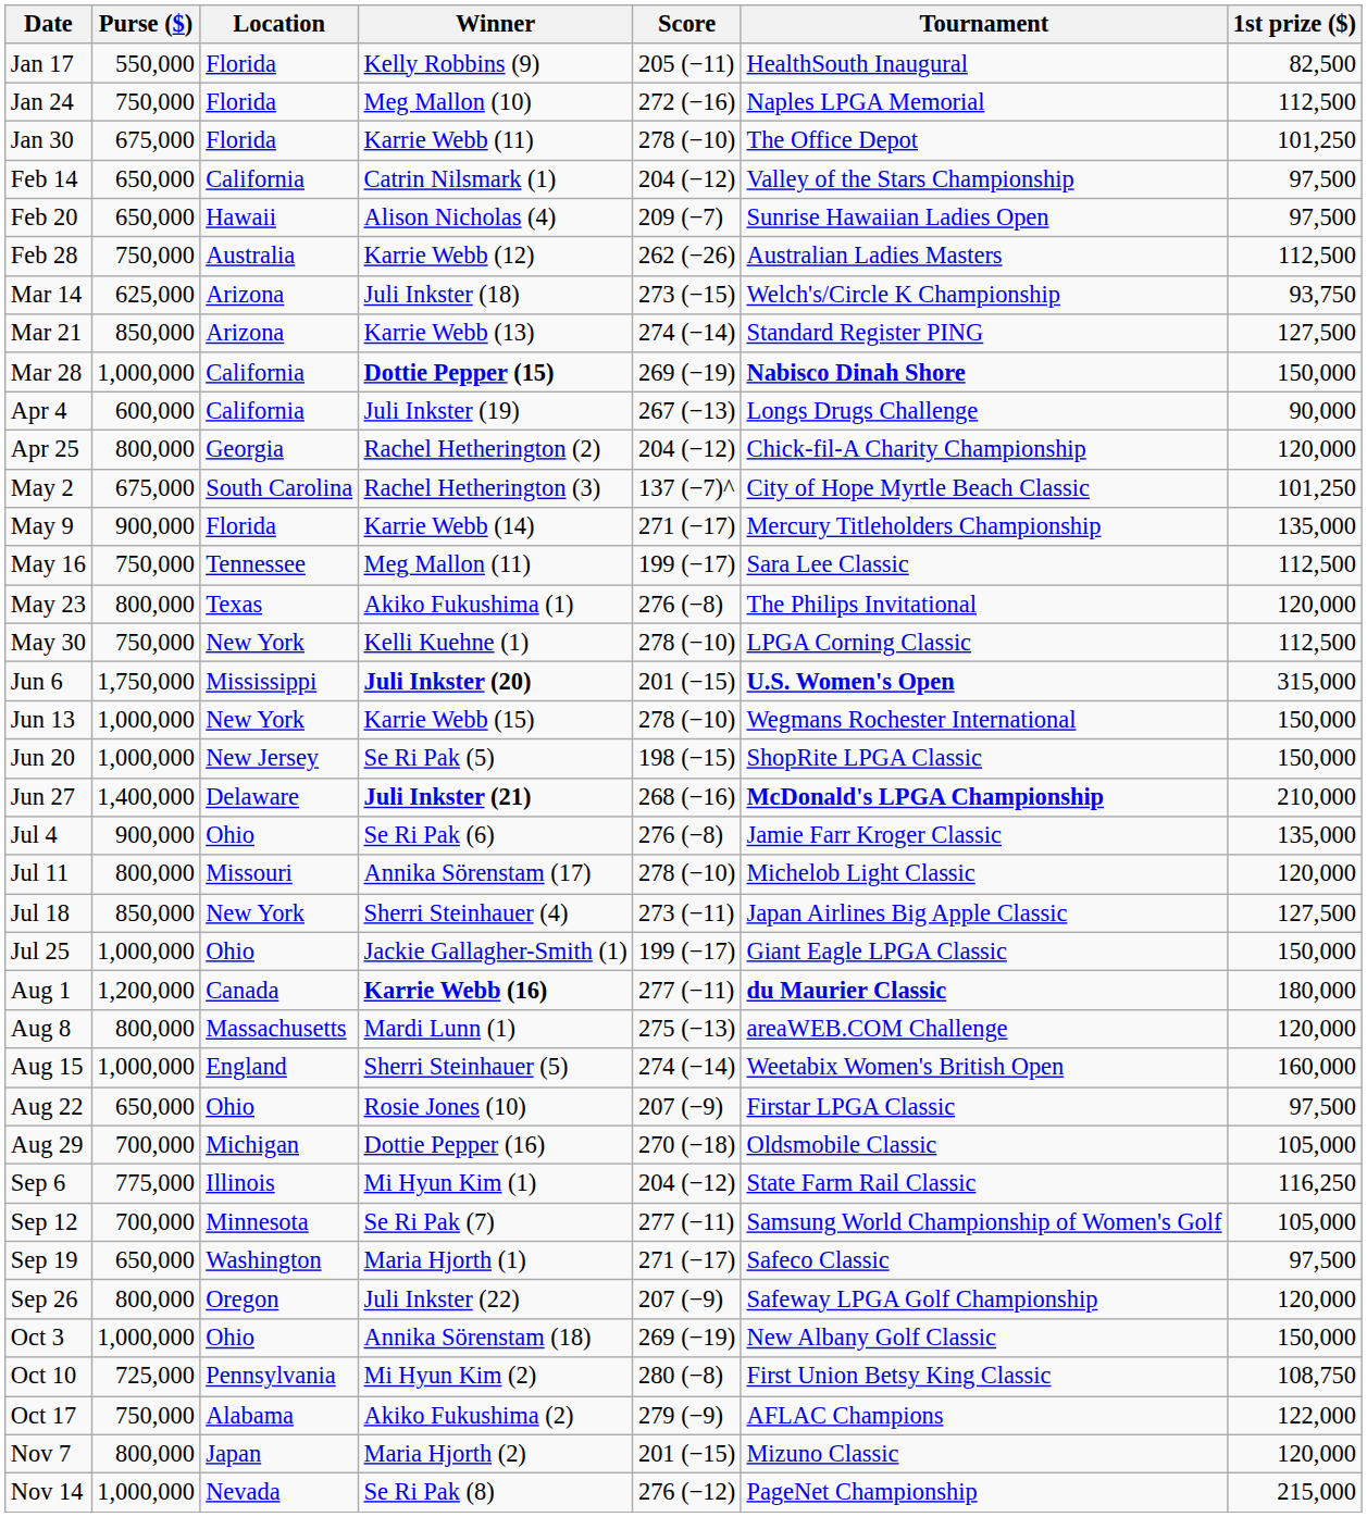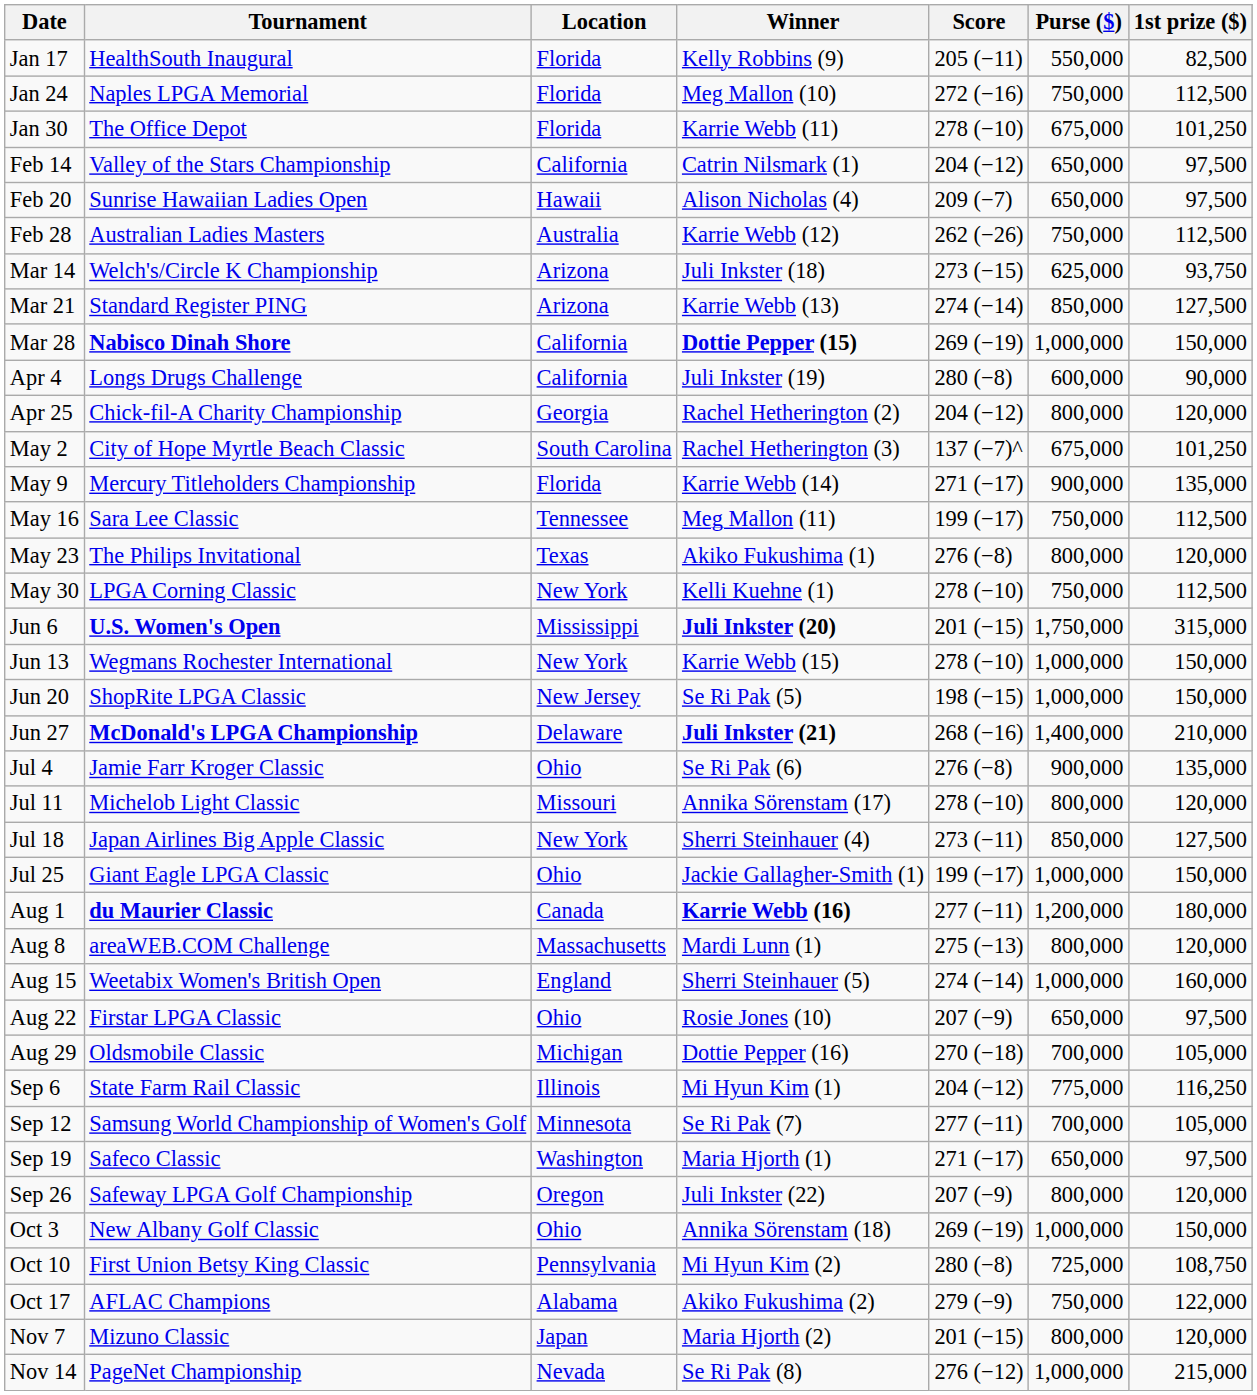columns swapped: Tournament <-> Purse ($)
Apr 4 | Score: 267 (−13) -> 280 (−8)
